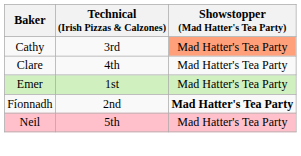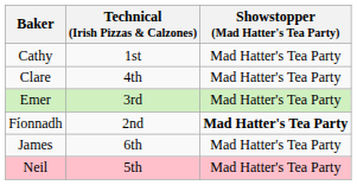Cathy | Technical (Irish Pizzas & Calzones): 3rd -> 1st
Cathy | Showstopper (Mad Hatter's Tea Party): lightsalmon background -> no background
Emer | Technical (Irish Pizzas & Calzones): 1st -> 3rd
+ row: James | 6th | Mad Hatter's Tea Party
